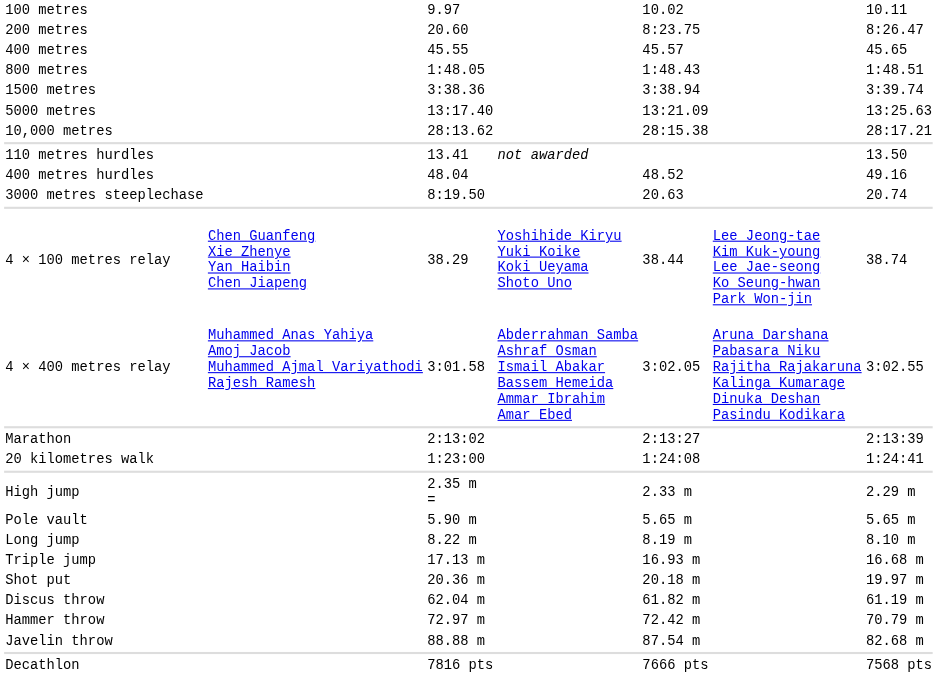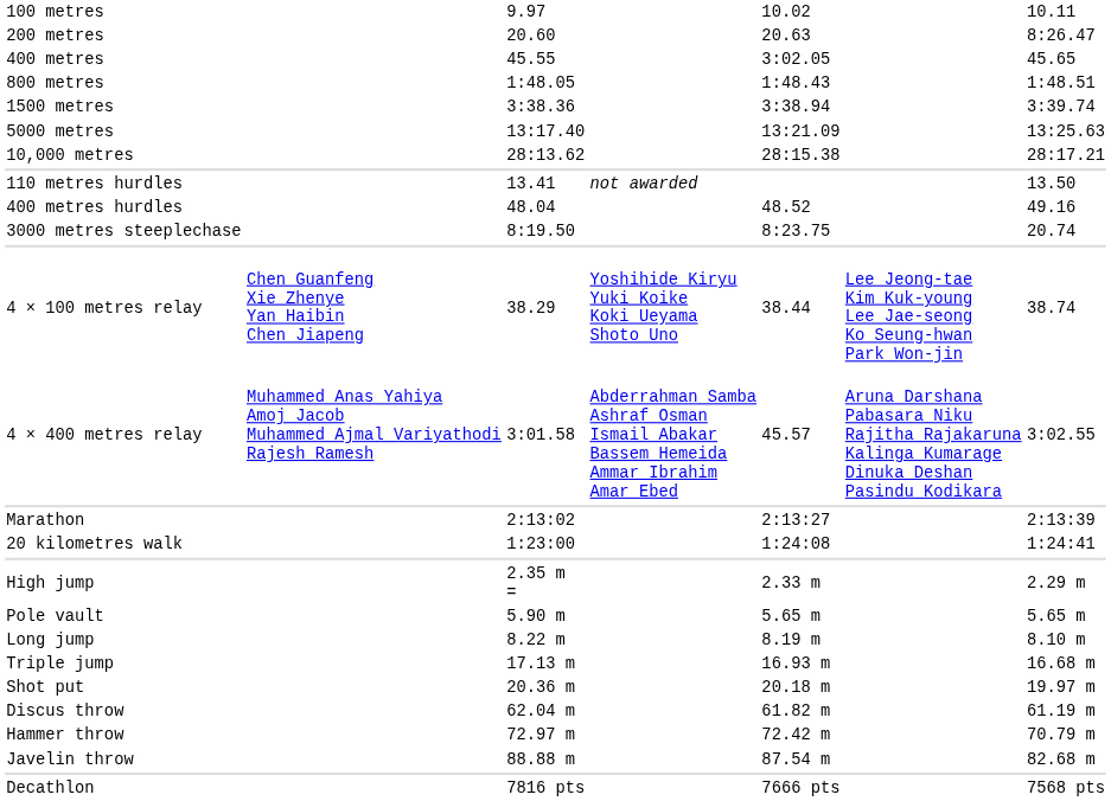200 metres | column 5: 8:23.75 -> 20.63
400 metres | column 5: 45.57 -> 3:02.05
3000 metres steeplechase | column 5: 20.63 -> 8:23.75
4 × 400 metres relay | column 5: 3:02.05 -> 45.57
